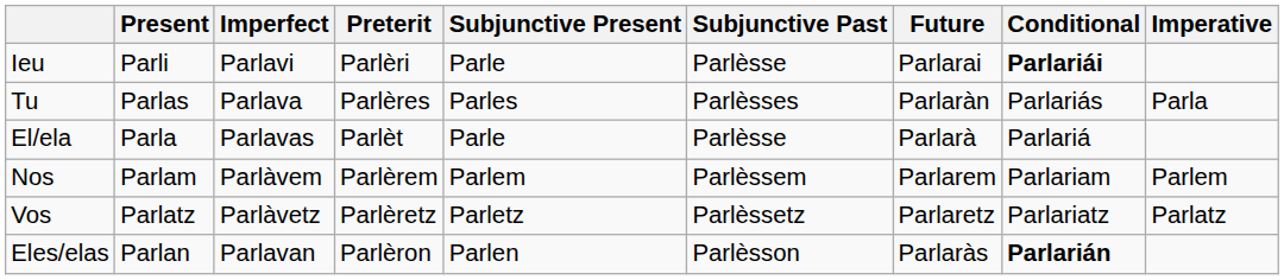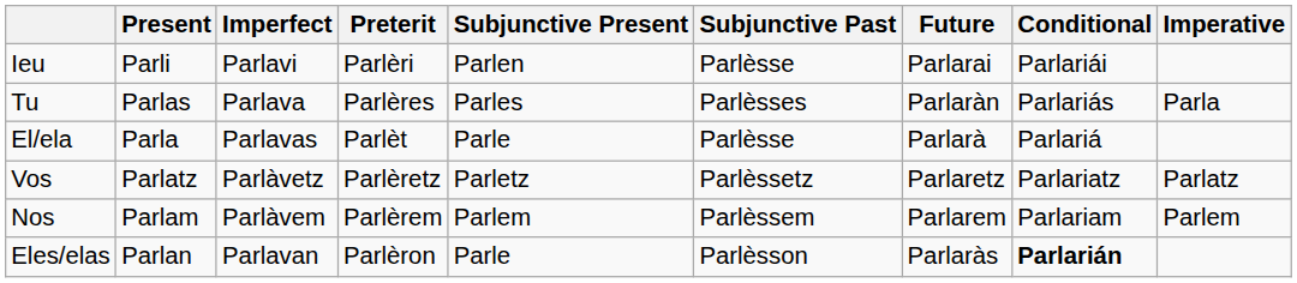Ieu | Subjunctive Present: Parle -> Parlen
Ieu | Conditional: bold -> normal
rows swapped: Nos <-> Vos
Eles/elas | Subjunctive Present: Parlen -> Parle
